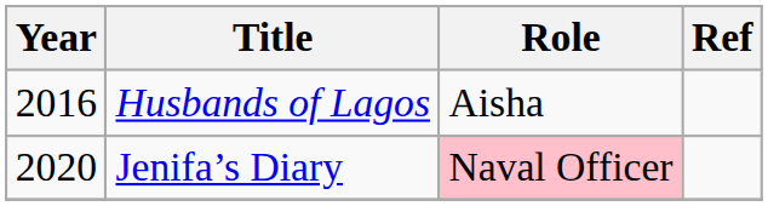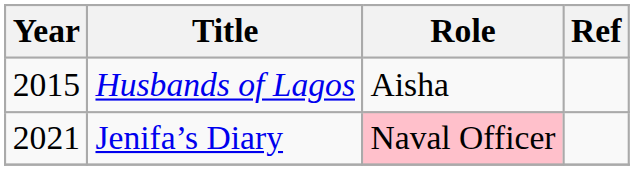Husbands of Lagos | Year: 2016 -> 2015
Jenifa’s Diary | Year: 2020 -> 2021
